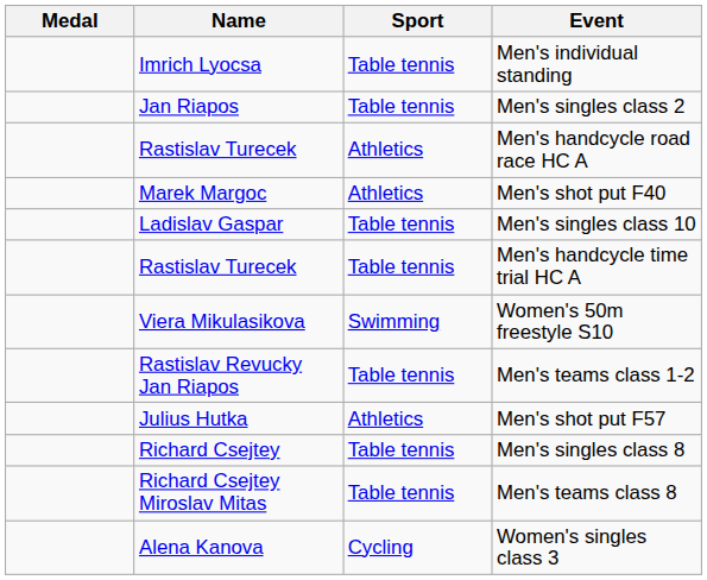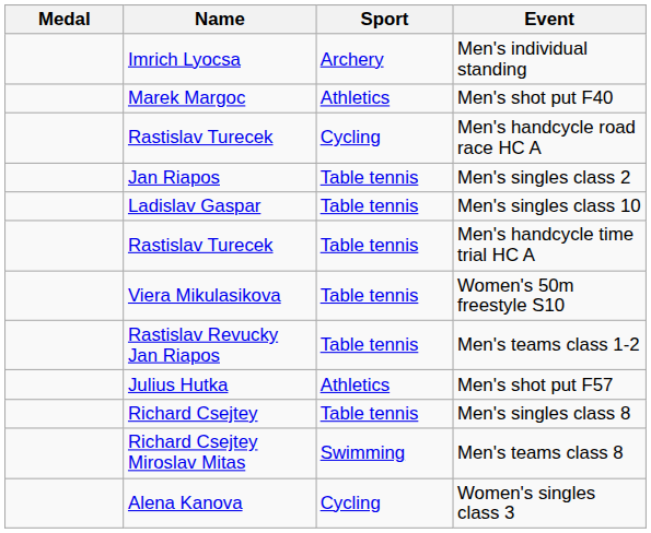Men's individual standing | Sport: Table tennis -> Archery
rows swapped: Men's shot put F40 <-> Men's singles class 2
Men's handcycle road race HC A | Sport: Athletics -> Cycling
Women's 50m freestyle S10 | Sport: Swimming -> Table tennis
Men's teams class 8 | Sport: Table tennis -> Swimming
